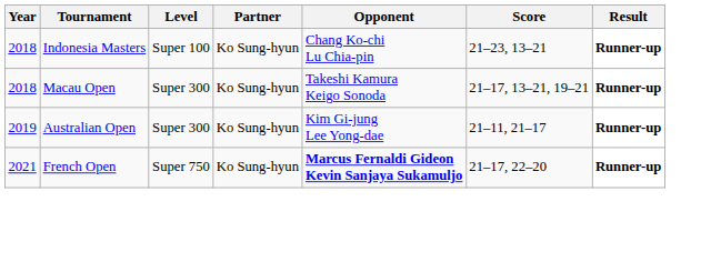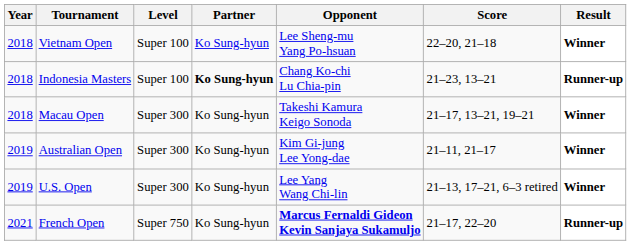+ row: 2018 | Vietnam Open | Super 100 | Ko Sung-hyun | Lee Sheng-mu Yang Po-hsuan | 22–20, 21–18 | Winner
Indonesia Masters | Partner: normal -> bold
Macau Open | Result: Runner-up -> Winner
Australian Open | Result: Runner-up -> Winner
+ row: 2019 | U.S. Open | Super 300 | Ko Sung-hyun | Lee Yang Wang Chi-lin | 21–13, 17–21, 6–3 retired | Winner
